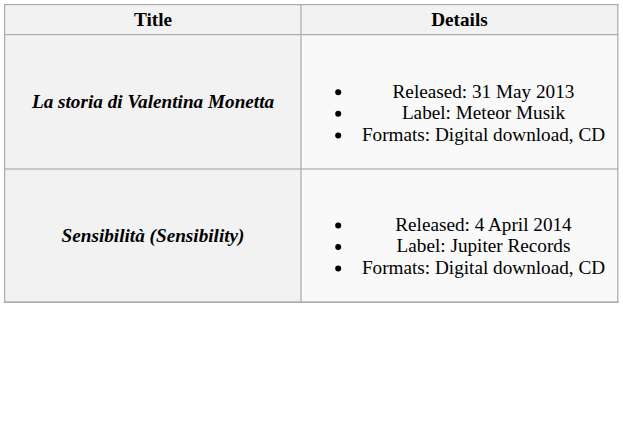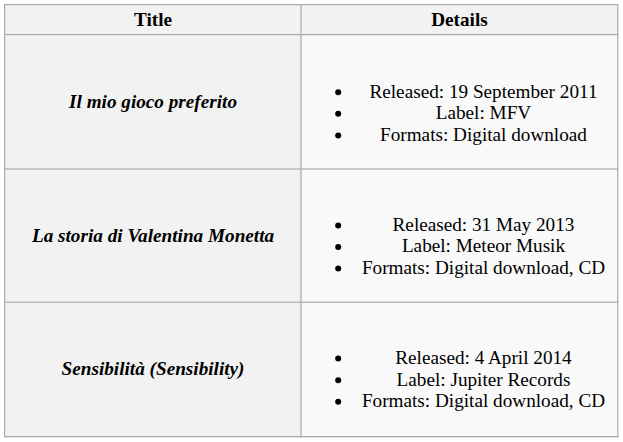+ row: Il mio gioco preferito | Released: 19 September 2011 Label: MFV Formats: Digital download
